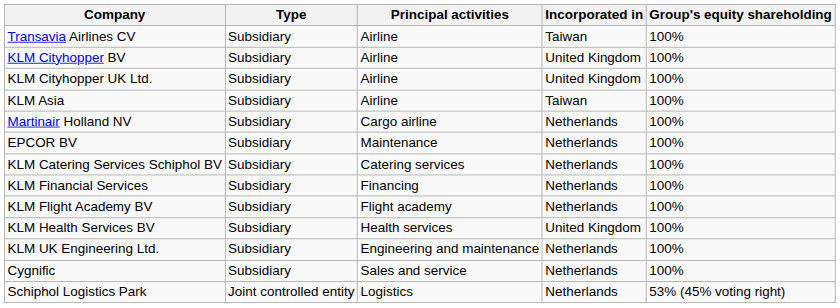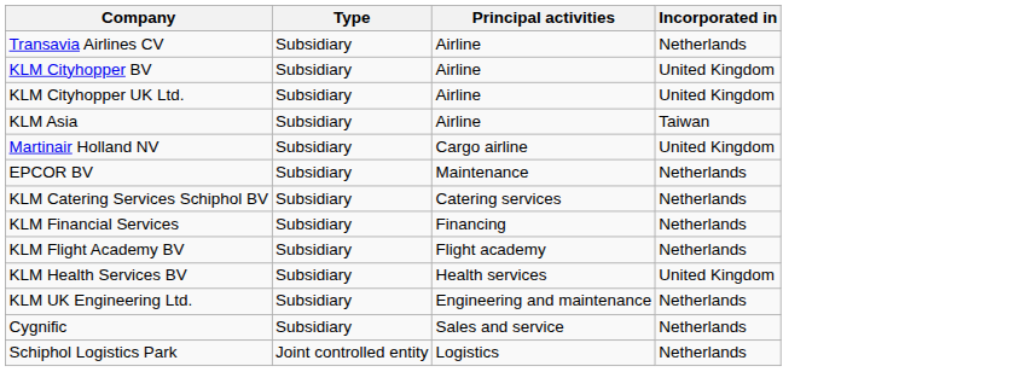- column: Group's equity shareholding | 100% | 100% | 100% | 100% | 100% | 100% | 100% | 100% | 100% | 100% | 100% | 100% | 53% (45% voting right)
Transavia Airlines CV | Incorporated in: Taiwan -> Netherlands
Martinair Holland NV | Incorporated in: Netherlands -> United Kingdom
